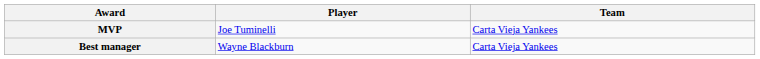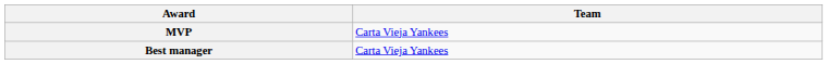- column: Player | Joe Tuminelli | Wayne Blackburn
